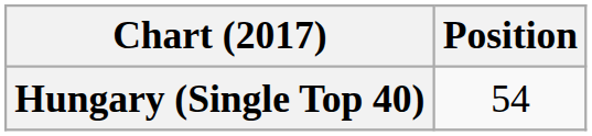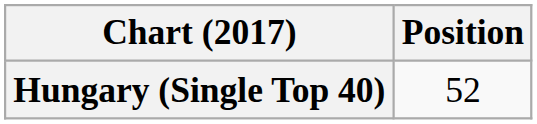Hungary (Single Top 40) | Position: 54 -> 52
